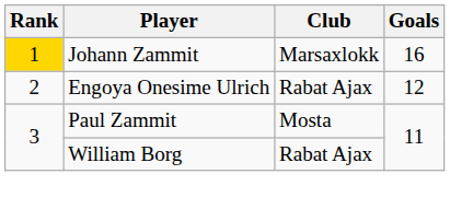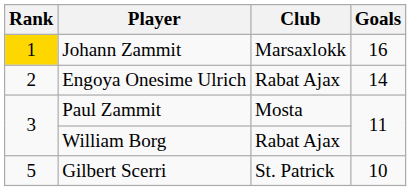Engoya Onesime Ulrich | Goals: 12 -> 14
+ row: 5 | Gilbert Scerri | St. Patrick | 10
